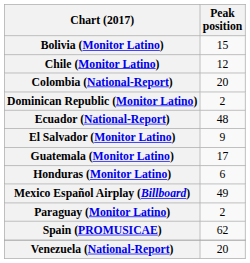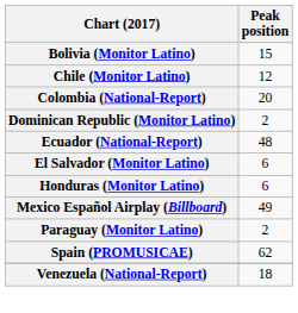El Salvador (Monitor Latino) | Peak position: 9 -> 6
- row: Guatemala (Monitor Latino) | 17
Venezuela (National-Report) | Peak position: 20 -> 18
